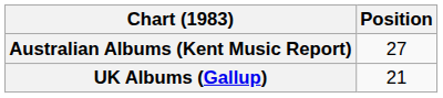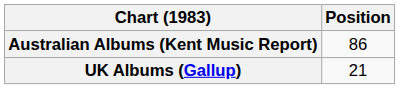Australian Albums (Kent Music Report) | Position: 27 -> 86
